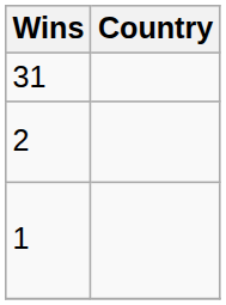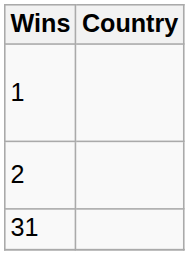rows swapped: 31 <-> 1
